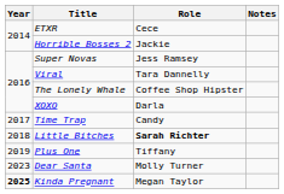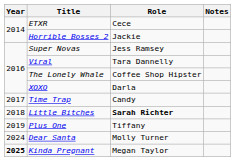Dear Santa | Year: 2023 -> 2024
